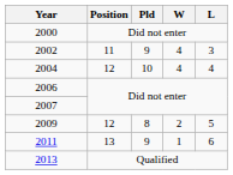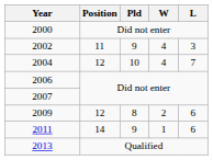2004 | L: 4 -> 7
2009 | L: 5 -> 6
2011 | Position: 13 -> 14
